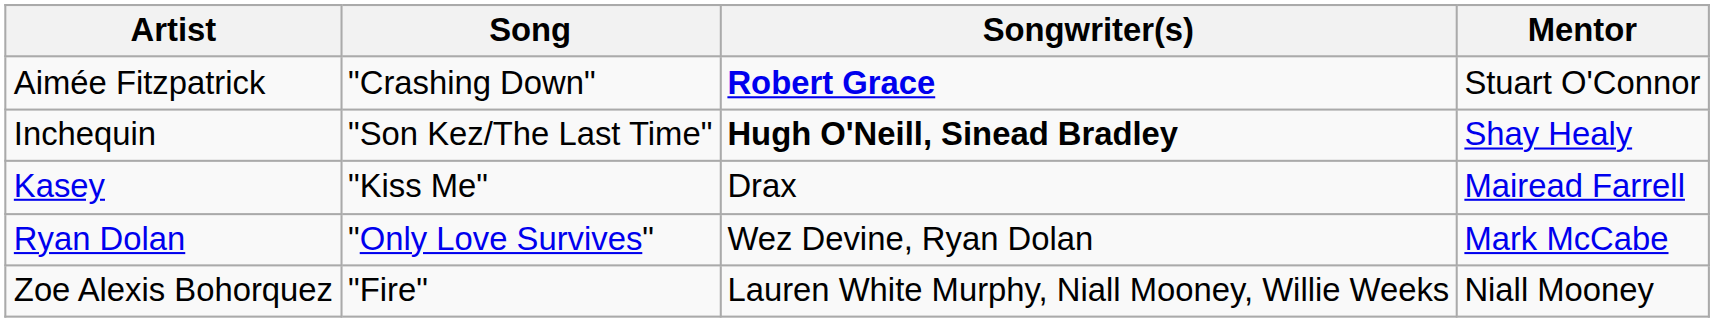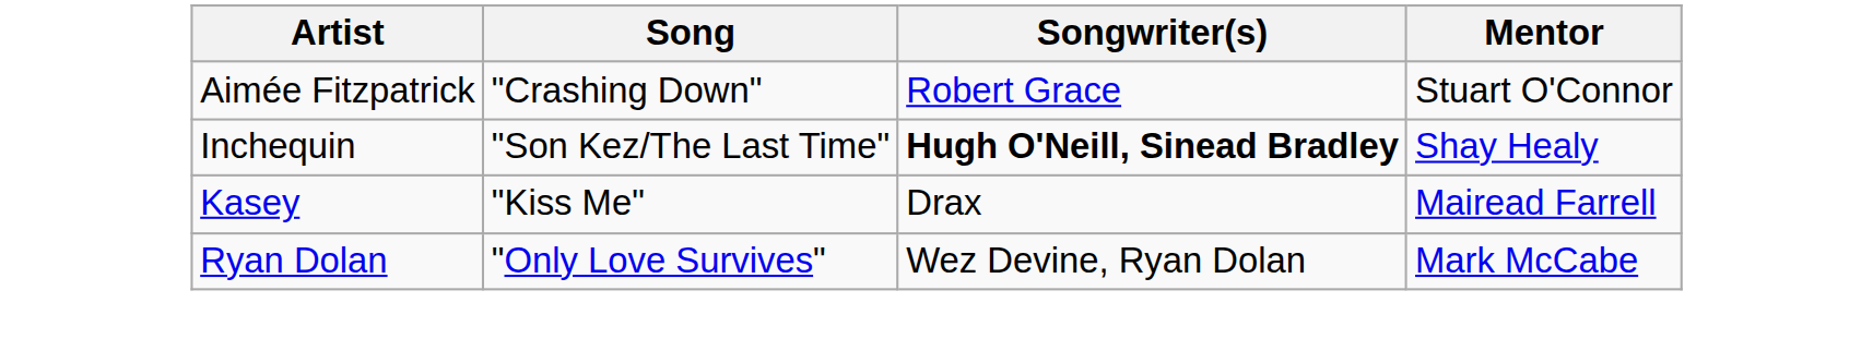Aimée Fitzpatrick | Songwriter(s): bold -> normal
- row: Zoe Alexis Bohorquez | "Fire" | Lauren White Murphy, Niall Mooney, Willie Weeks | Niall Mooney
